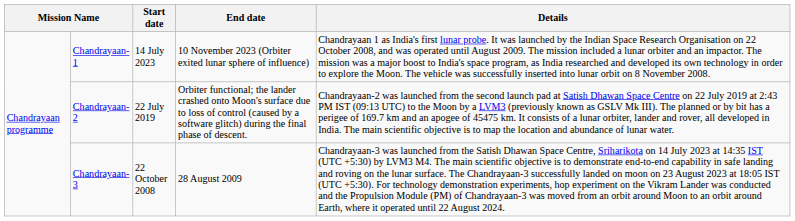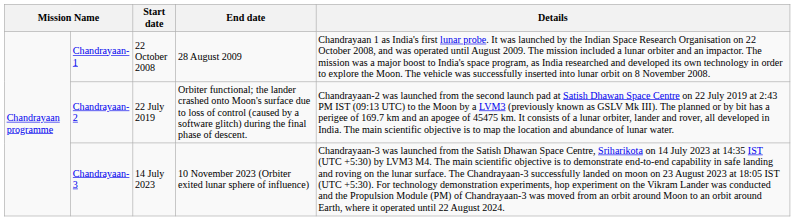Chandrayaan-1 | Start date: 14 July 2023 -> 22 October 2008
Chandrayaan-1 | End date: 10 November 2023 (Orbiter exited lunar sphere of influence) -> 28 August 2009
Chandrayaan-3 | Start date: 22 October 2008 -> 14 July 2023
Chandrayaan-3 | End date: 28 August 2009 -> 10 November 2023 (Orbiter exited lunar sphere of influence)
